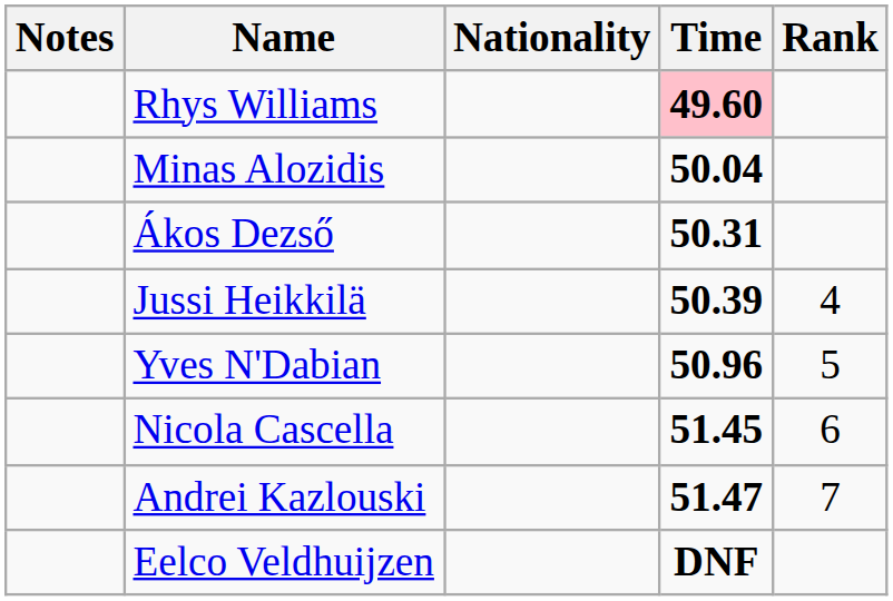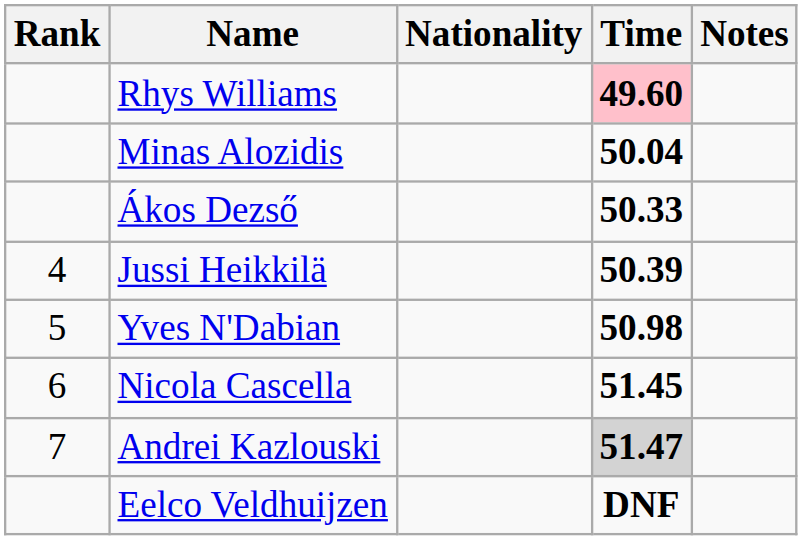columns swapped: Rank <-> Notes
Ákos Dezső | Time: 50.31 -> 50.33
Yves N'Dabian | Time: 50.96 -> 50.98
Andrei Kazlouski | Time: no background -> lightgrey background
